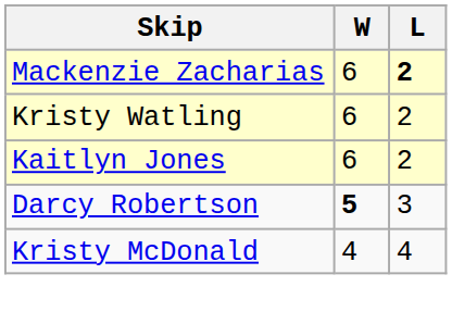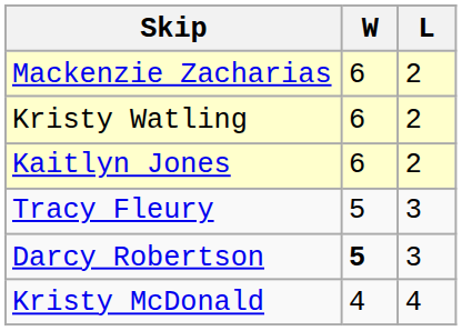Mackenzie Zacharias | L: bold -> normal
+ row: Tracy Fleury | 5 | 3
